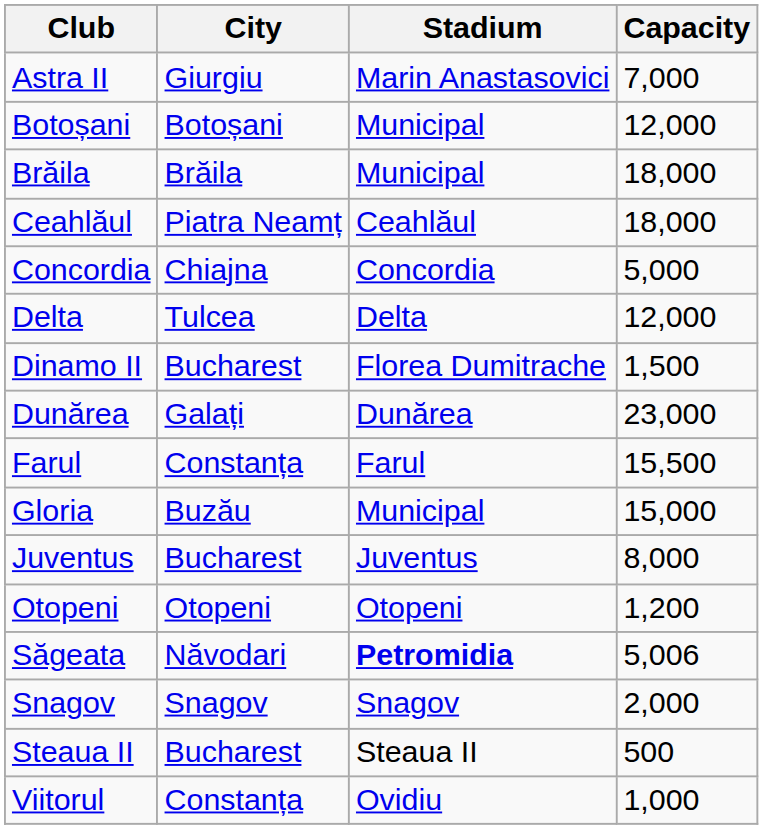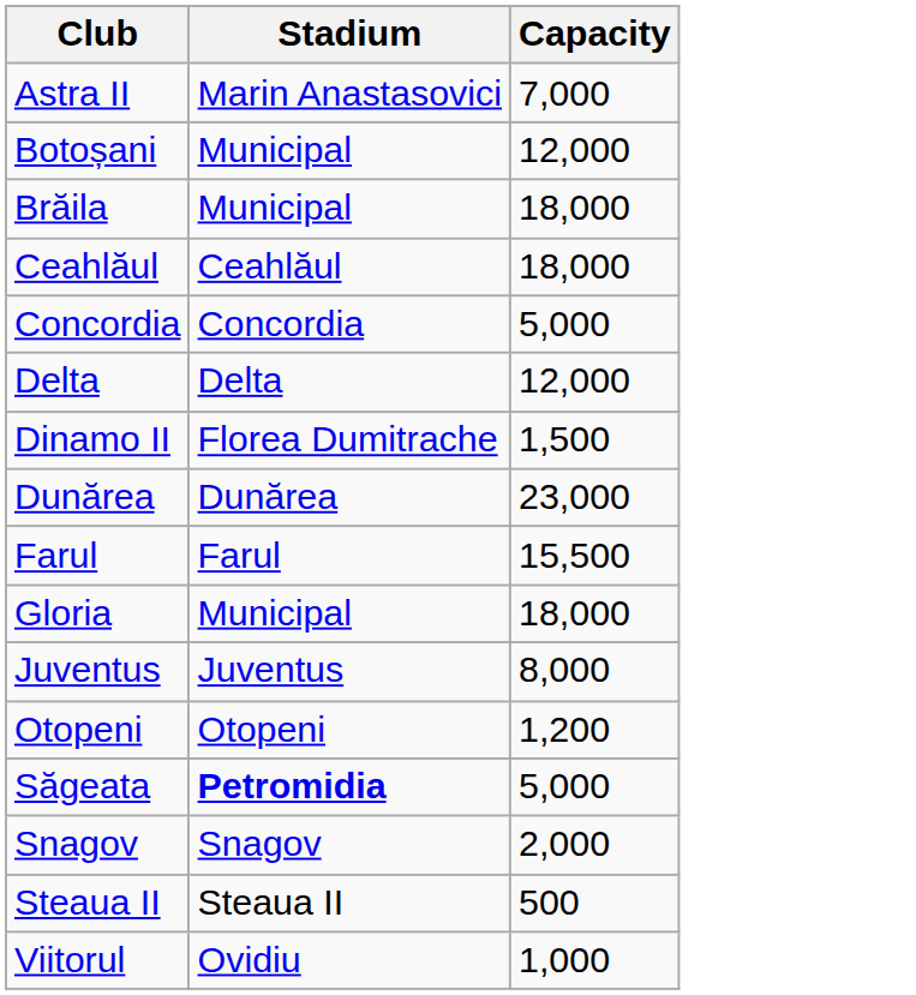- column: City | Giurgiu | Botoșani | Brăila | Piatra Neamț | Chiajna | Tulcea | Bucharest | Galați | Constanța | Buzău | Bucharest | Otopeni | Năvodari | Snagov | Bucharest | Constanța
Gloria | Capacity: 15,000 -> 18,000
Săgeata | Capacity: 5,006 -> 5,000
